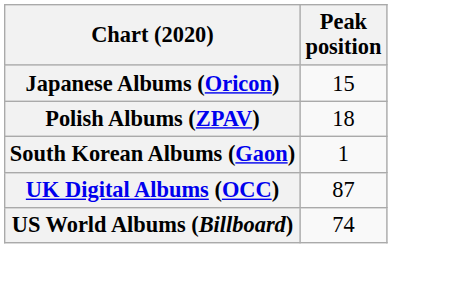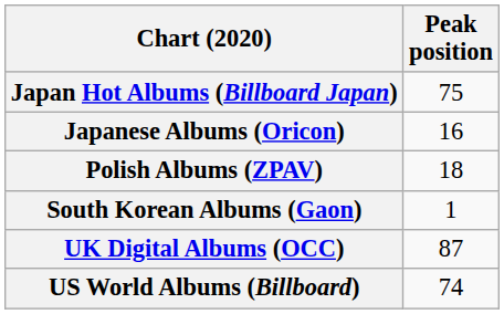+ row: Japan Hot Albums (Billboard Japan) | 75
Japanese Albums (Oricon) | Peak position: 15 -> 16
